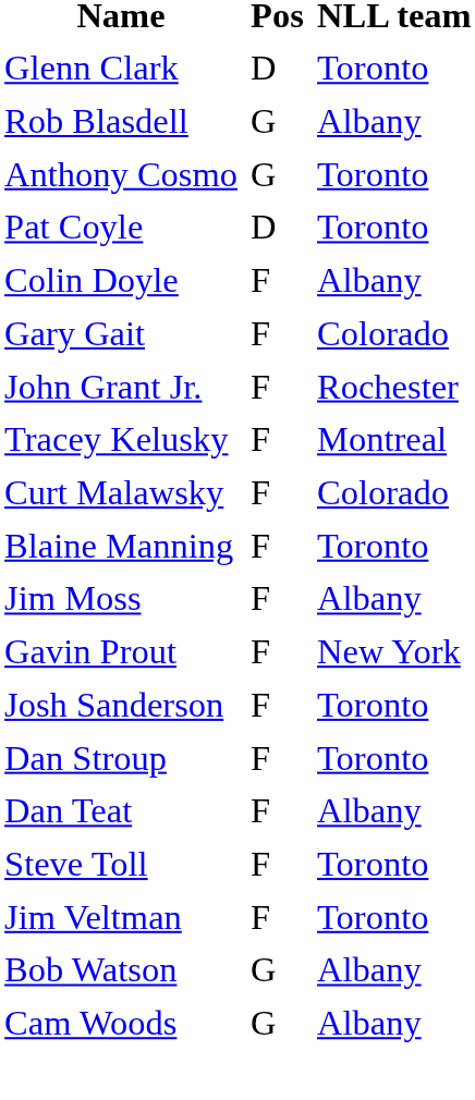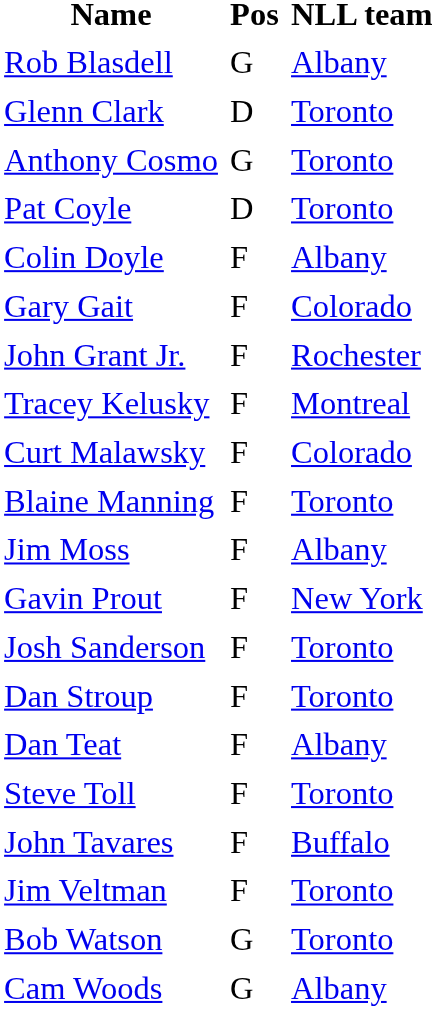rows swapped: Rob Blasdell <-> Glenn Clark
+ row: John Tavares | F | Buffalo
Bob Watson | NLL team: Albany -> Toronto
